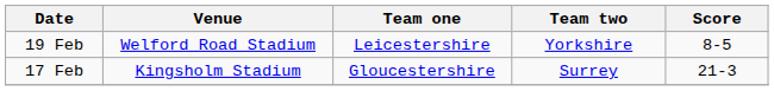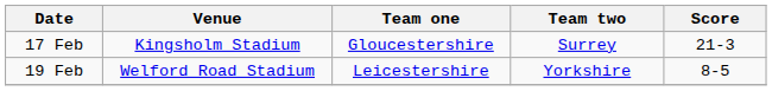rows swapped: 19 Feb <-> 17 Feb
